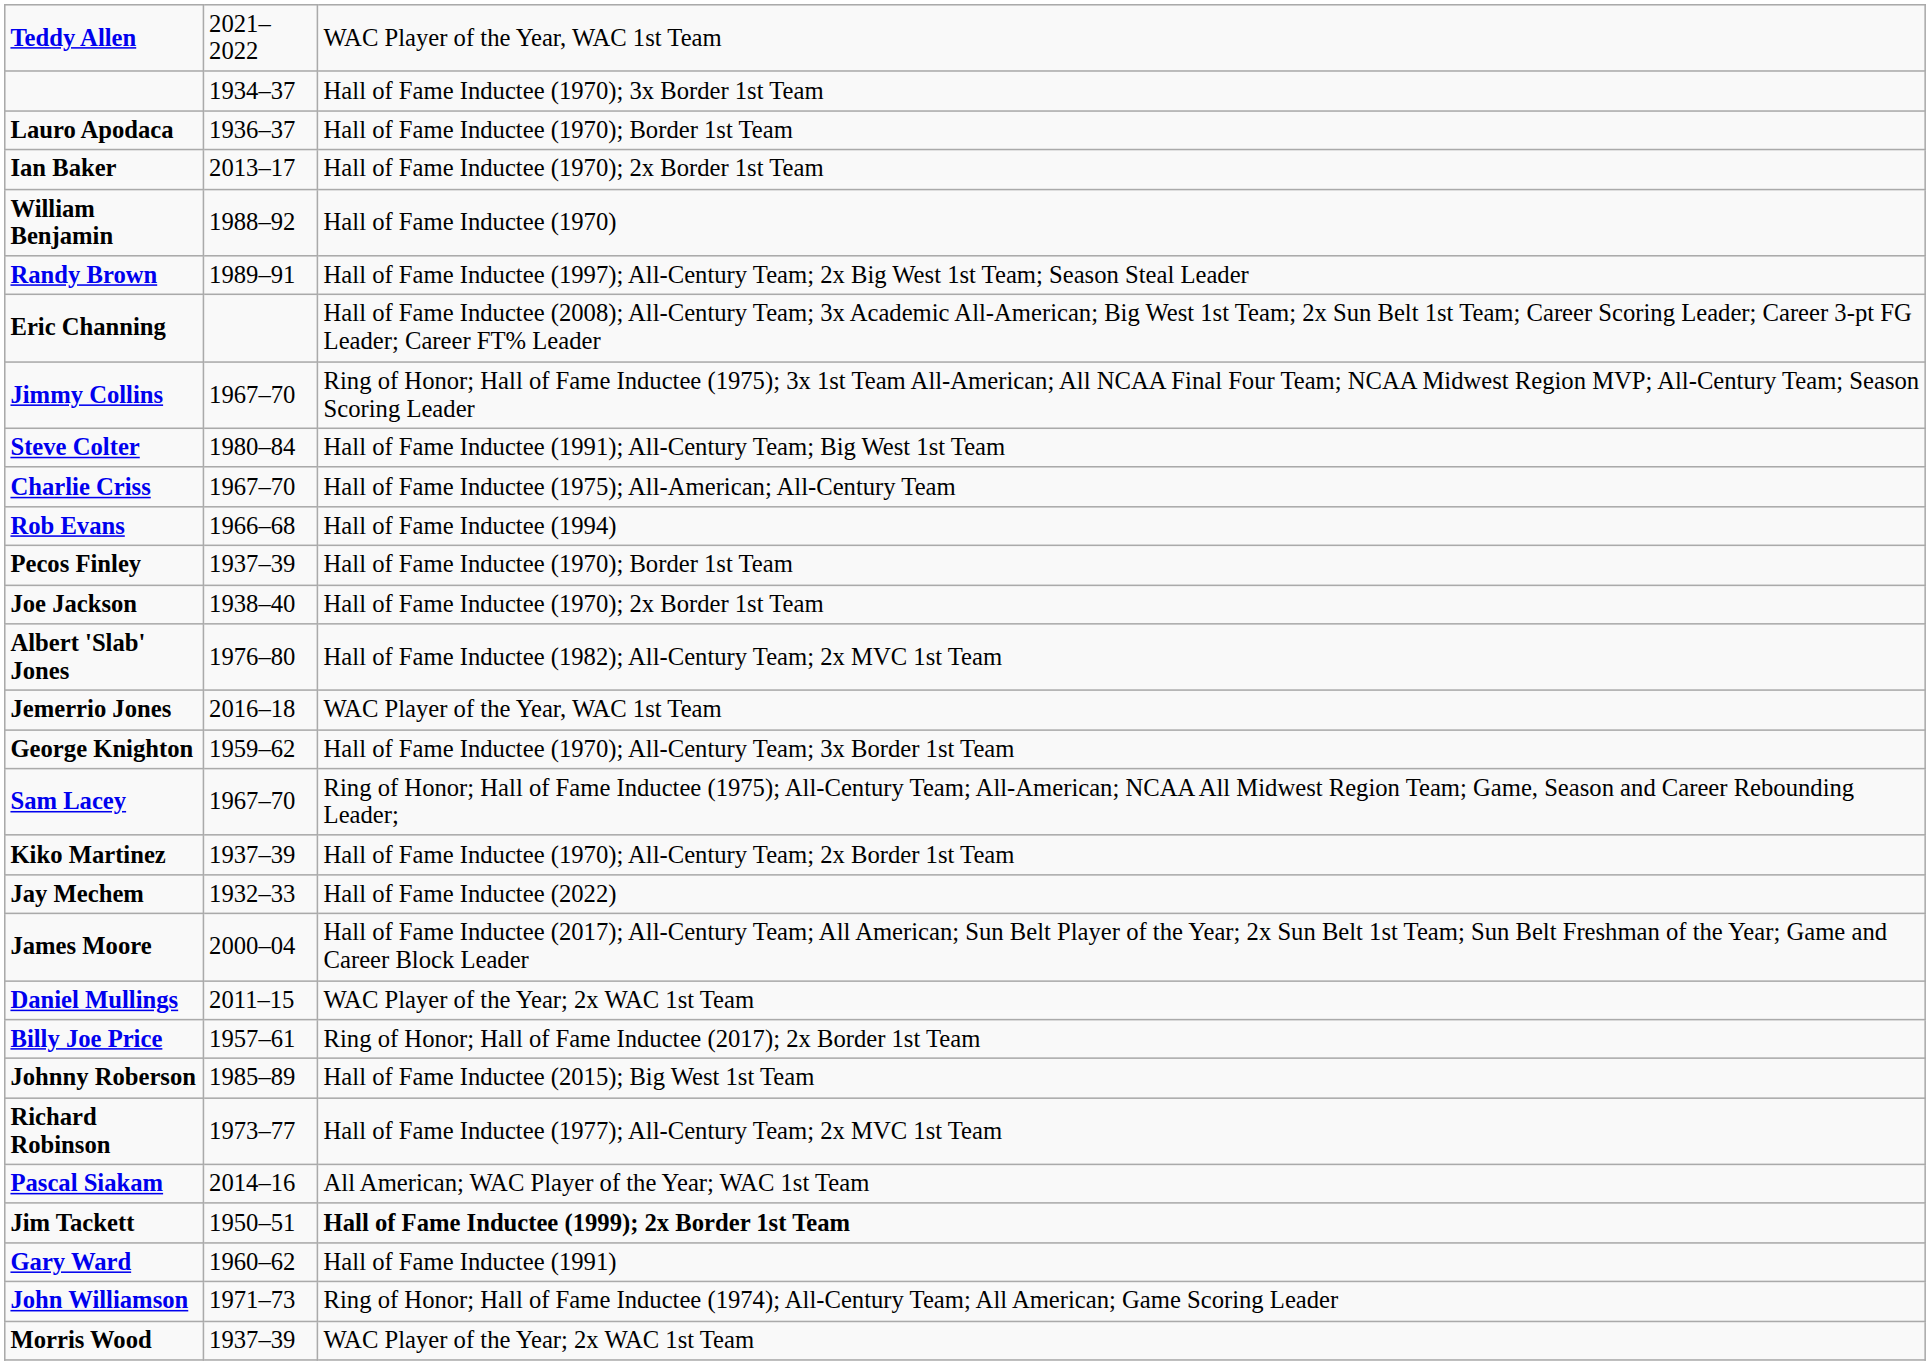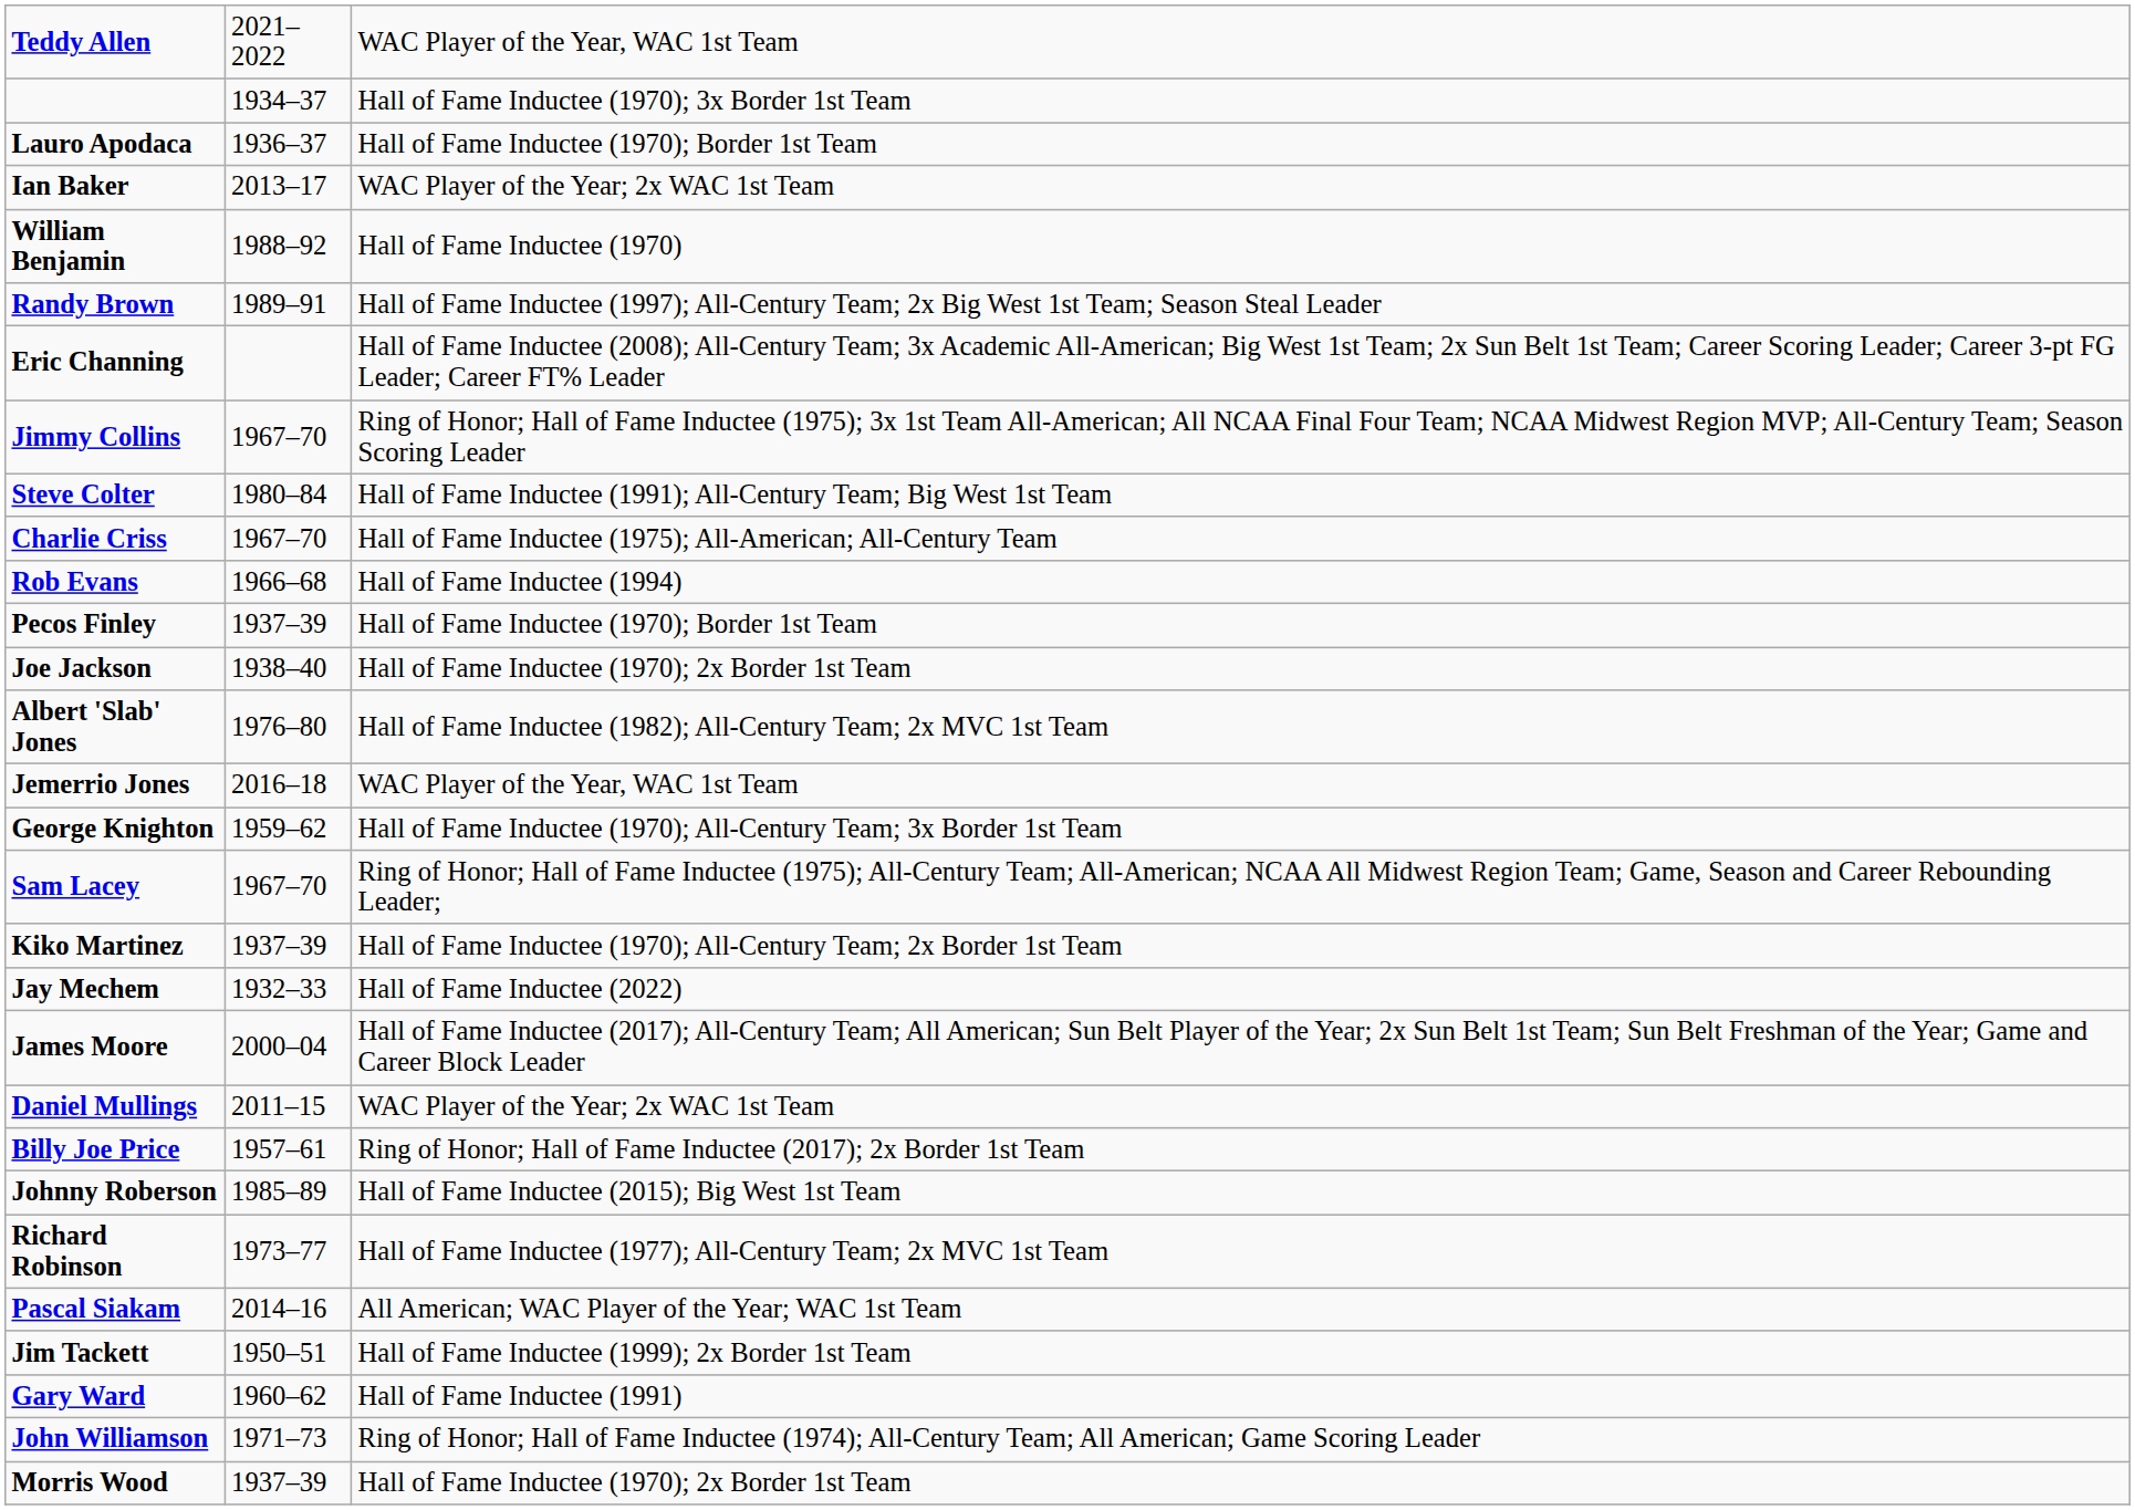Ian Baker | column 3: Hall of Fame Inductee (1970); 2x Border 1st Team -> WAC Player of the Year; 2x WAC 1st Team
Jim Tackett | column 3: bold -> normal
Morris Wood | column 3: WAC Player of the Year; 2x WAC 1st Team -> Hall of Fame Inductee (1970); 2x Border 1st Team
